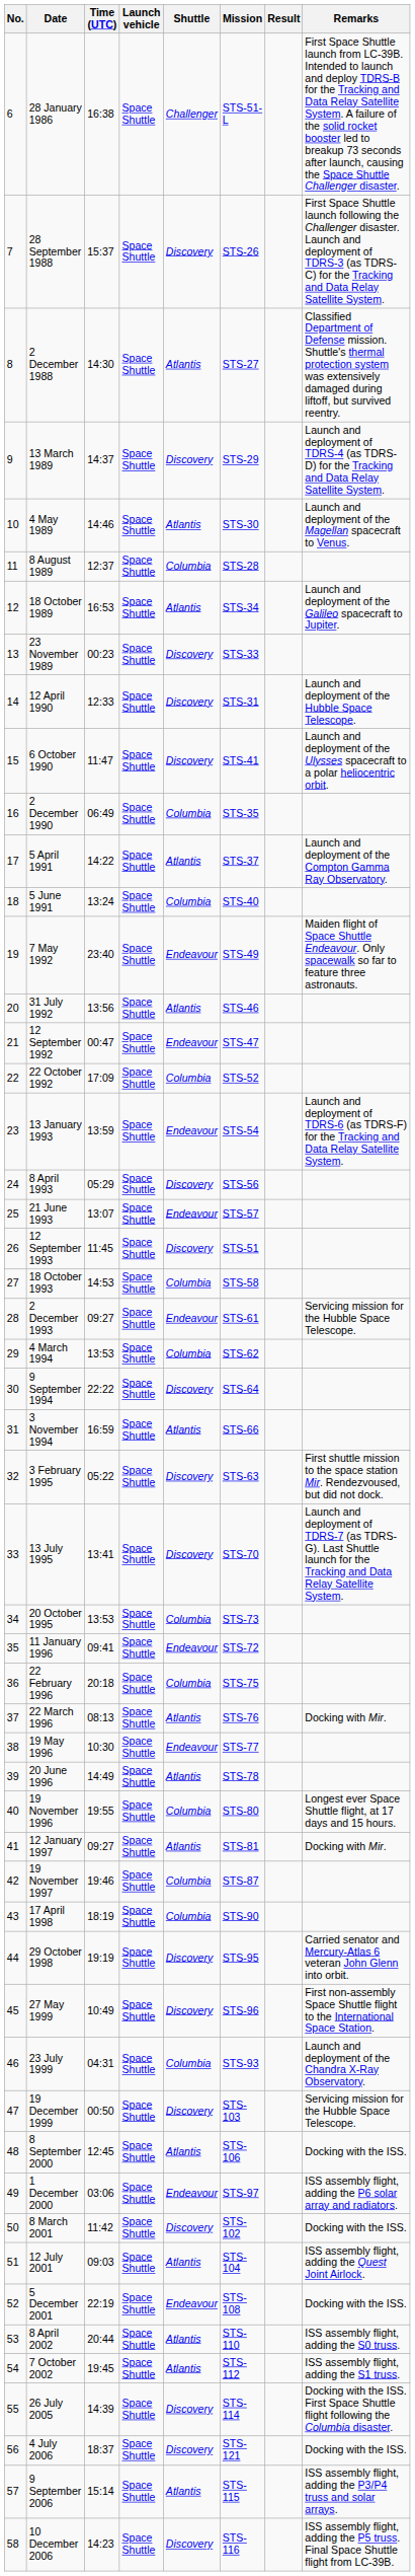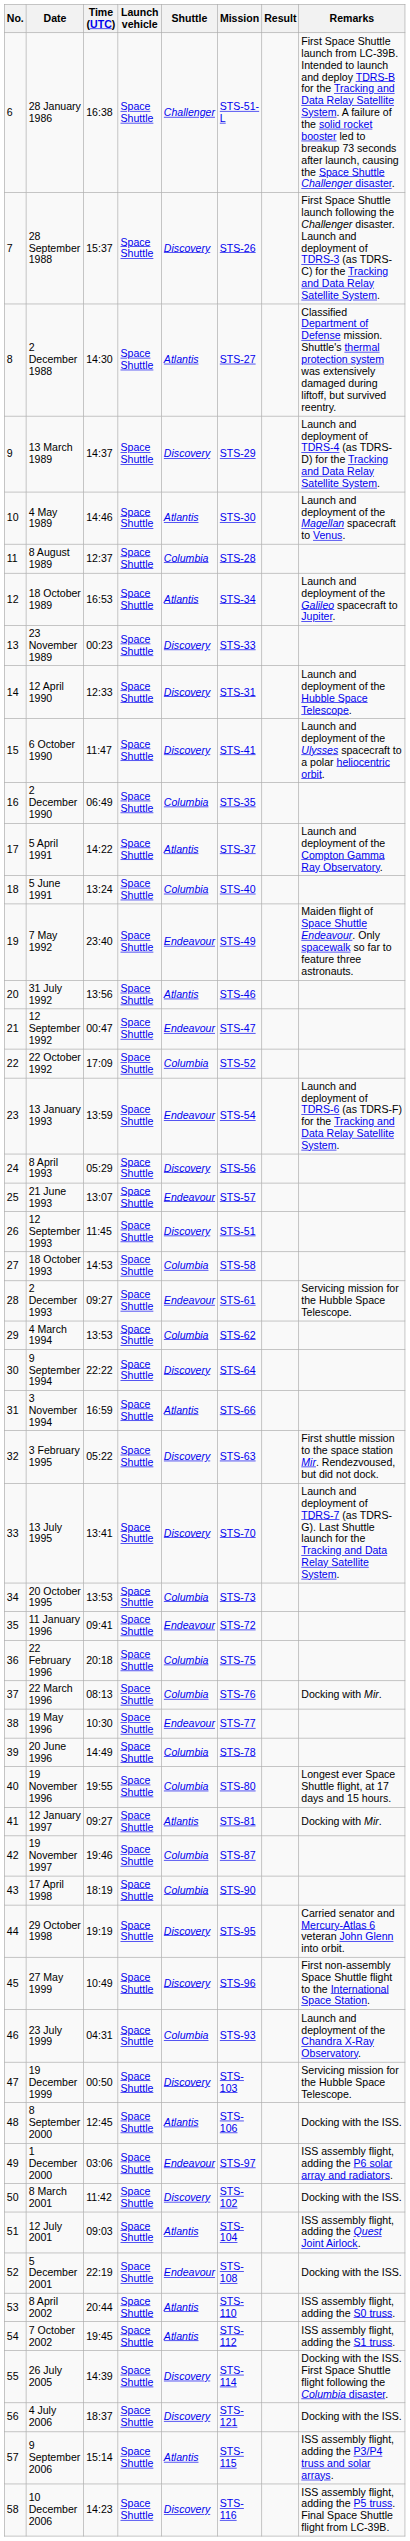22 March 1996 | Shuttle: Atlantis -> Columbia
20 June 1996 | Shuttle: Atlantis -> Columbia
